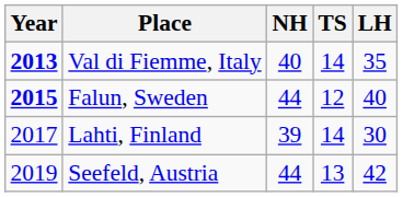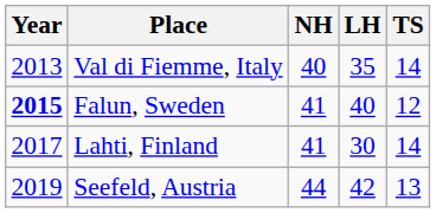columns swapped: LH <-> TS
Val di Fiemme, Italy | Year: bold -> normal
Falun, Sweden | NH: 44 -> 41
Lahti, Finland | NH: 39 -> 41
